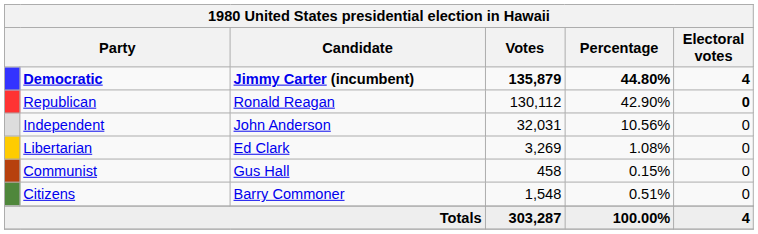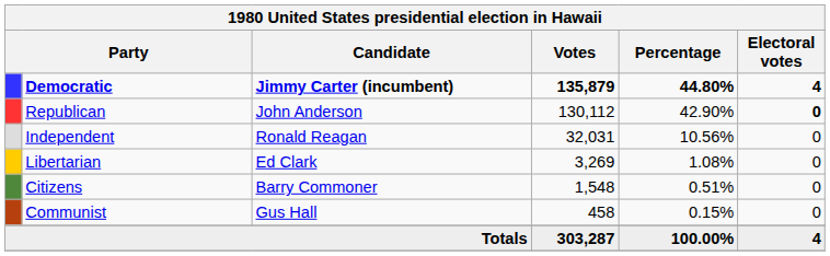Republican | Candidate: Ronald Reagan -> John Anderson
Independent | Candidate: John Anderson -> Ronald Reagan
rows swapped: Citizens <-> Communist
